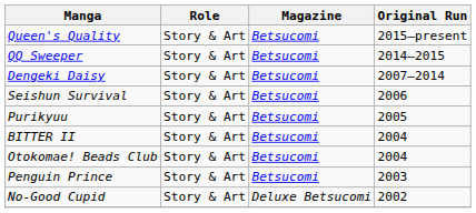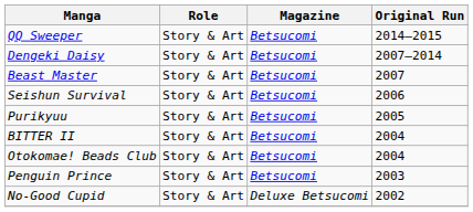- row: Queen's Quality | Story & Art | Betsucomi | 2015–present
+ row: Beast Master | Story & Art | Betsucomi | 2007
